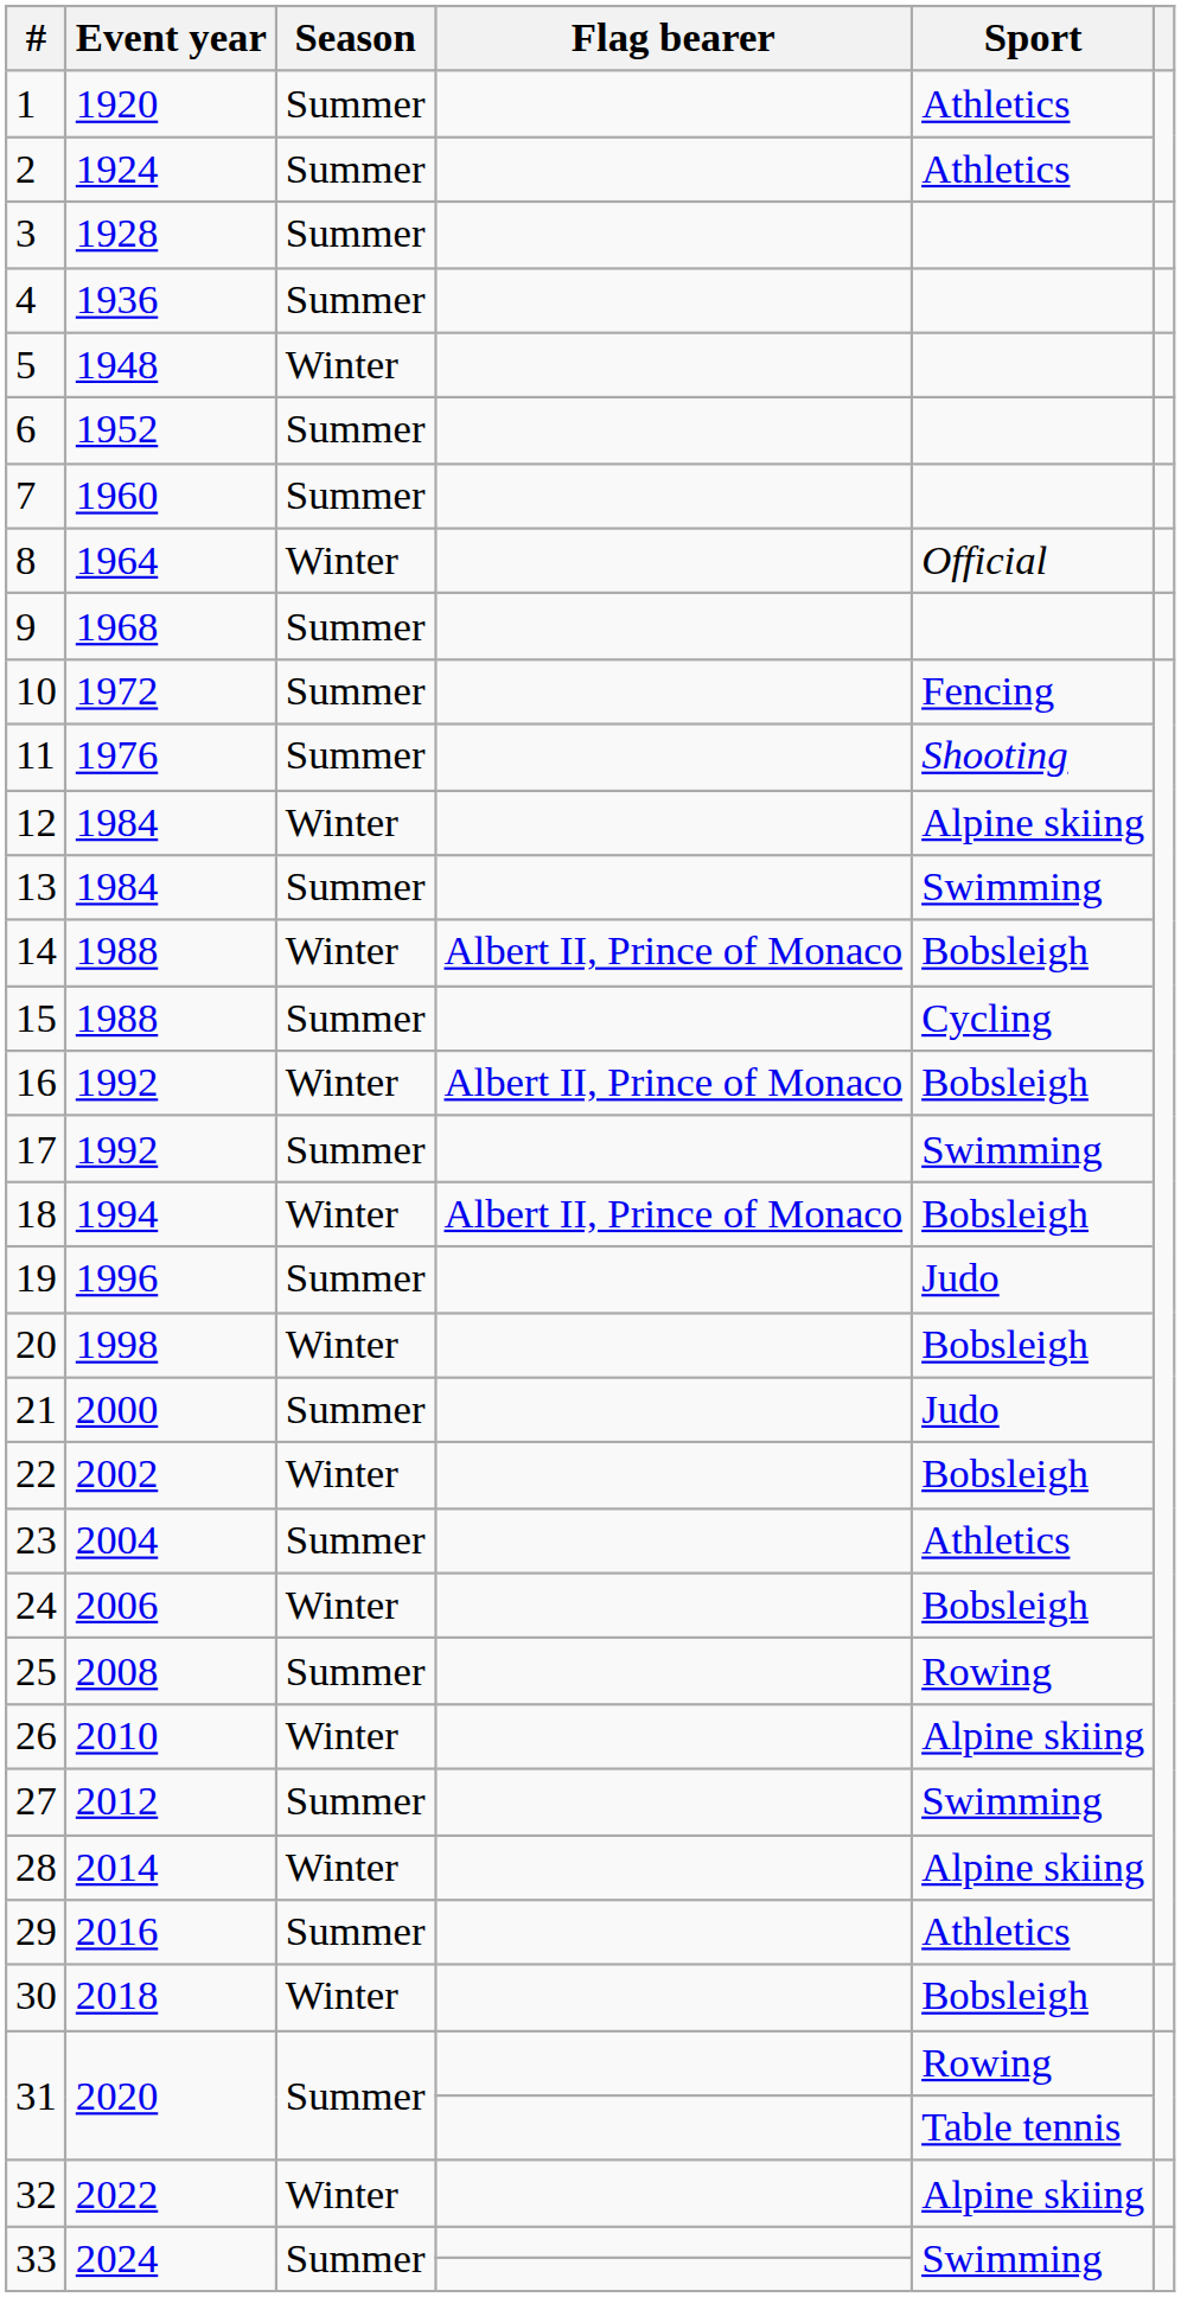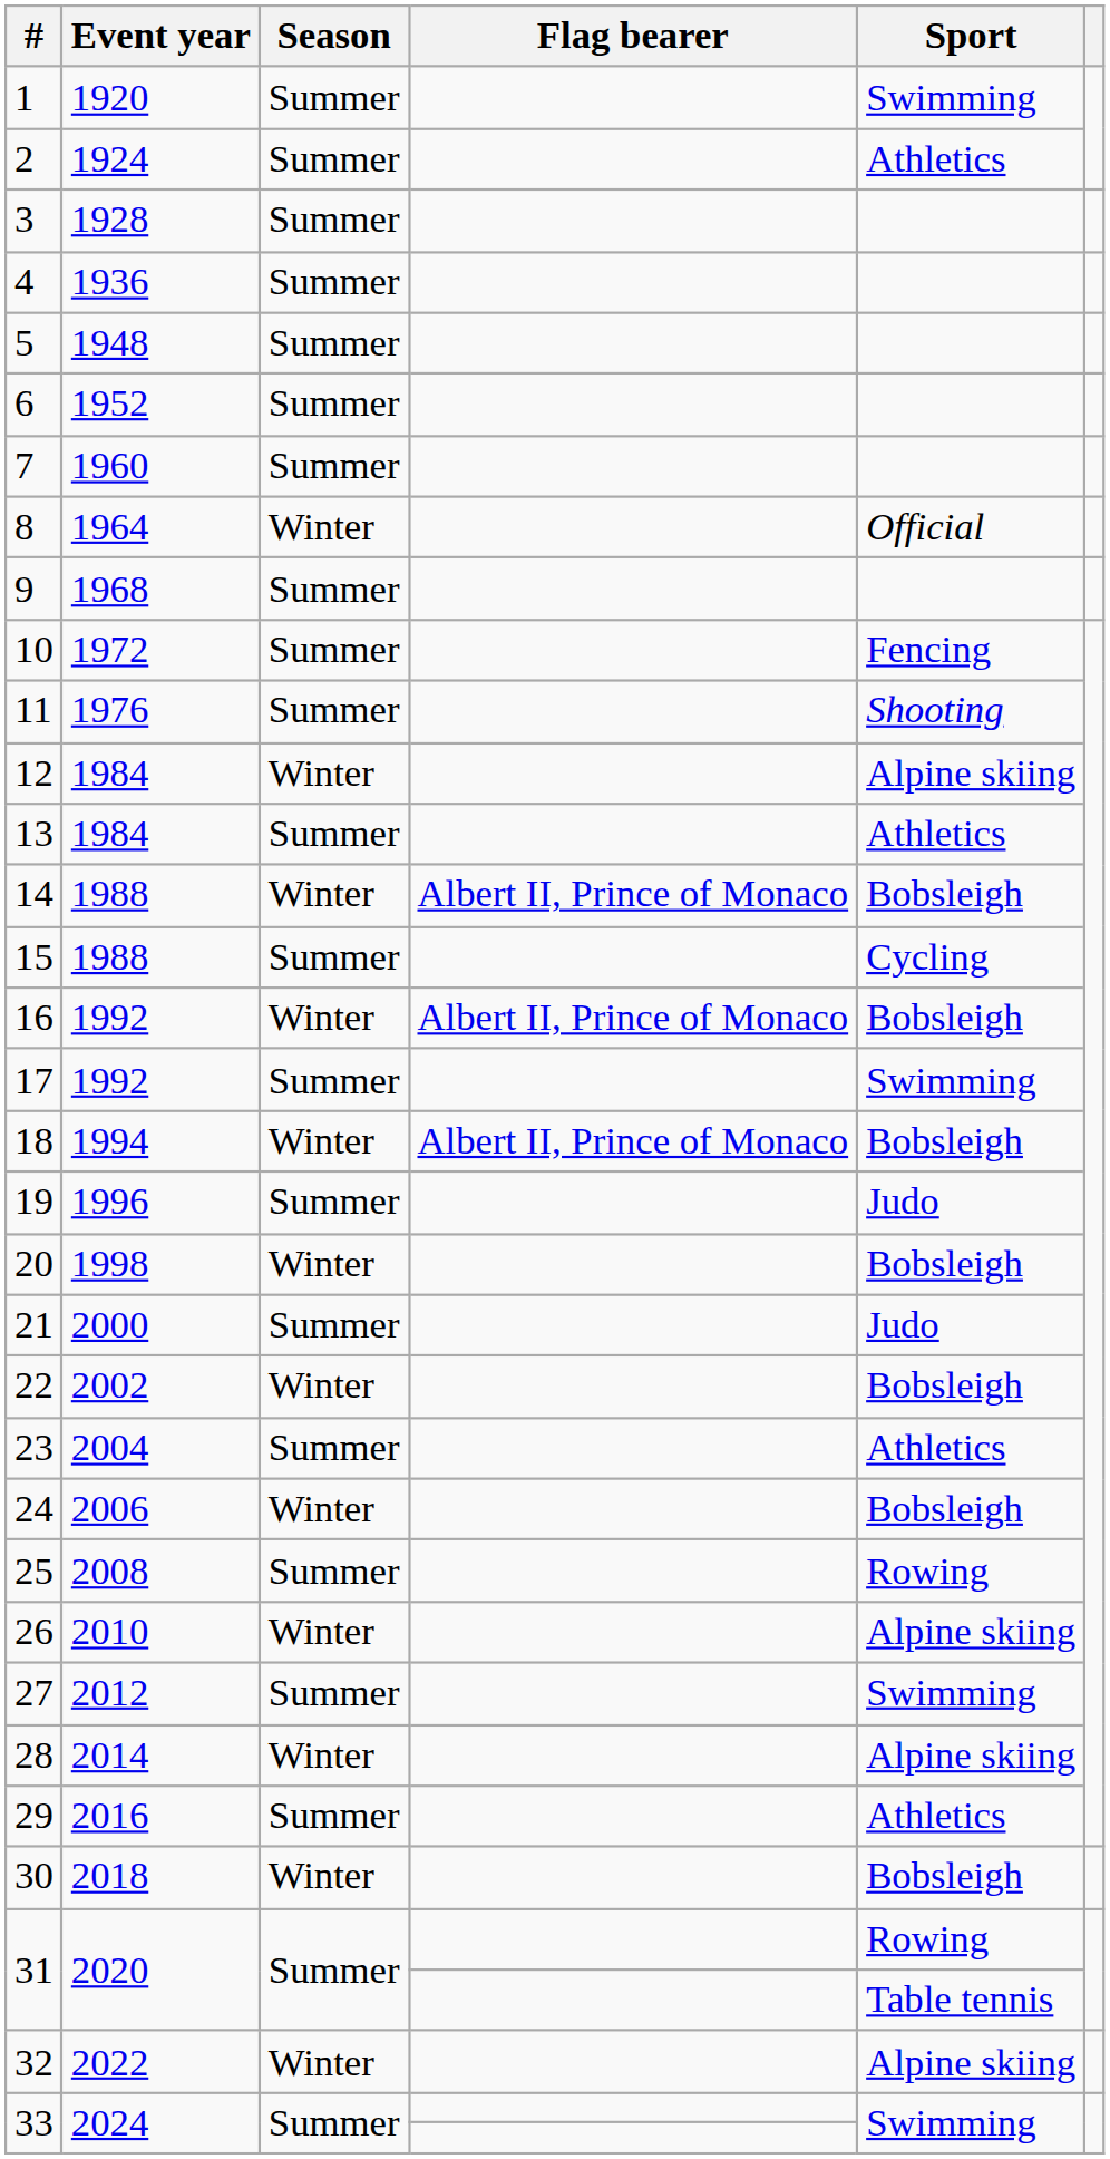1 | Sport: Athletics -> Swimming
5 | Season: Winter -> Summer
13 | Sport: Swimming -> Athletics
